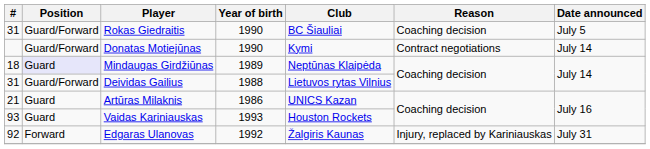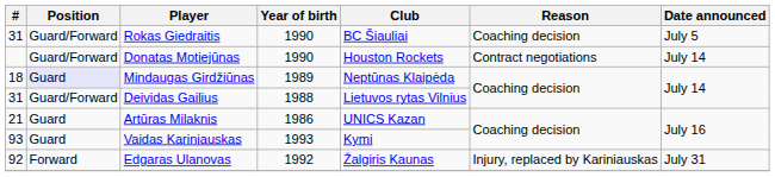Donatas Motiejūnas | Club: Kymi -> Houston Rockets
Vaidas Kariniauskas | Club: Houston Rockets -> Kymi
